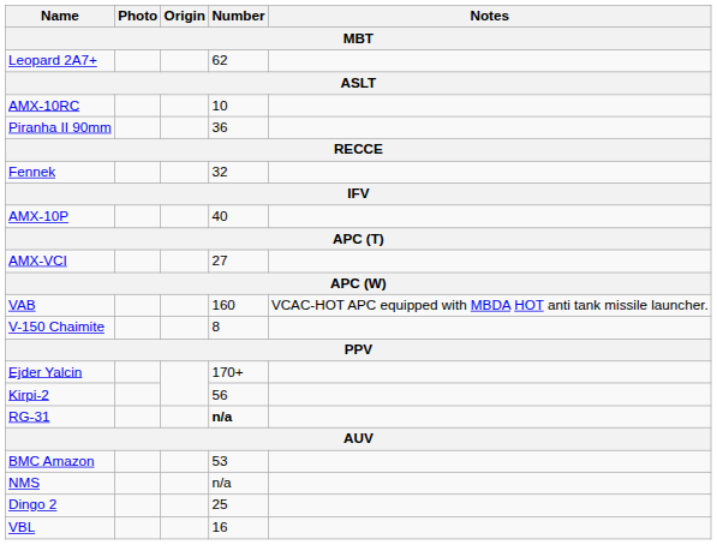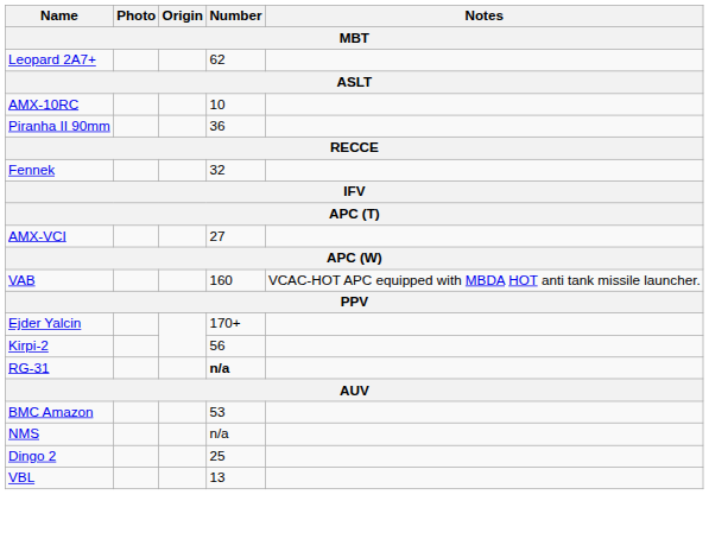- row: AMX-10P | 40
- row: V-150 Chaimite | 8
VBL | Number: 16 -> 13
